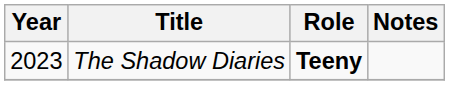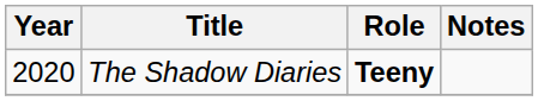The Shadow Diaries | Year: 2023 -> 2020
